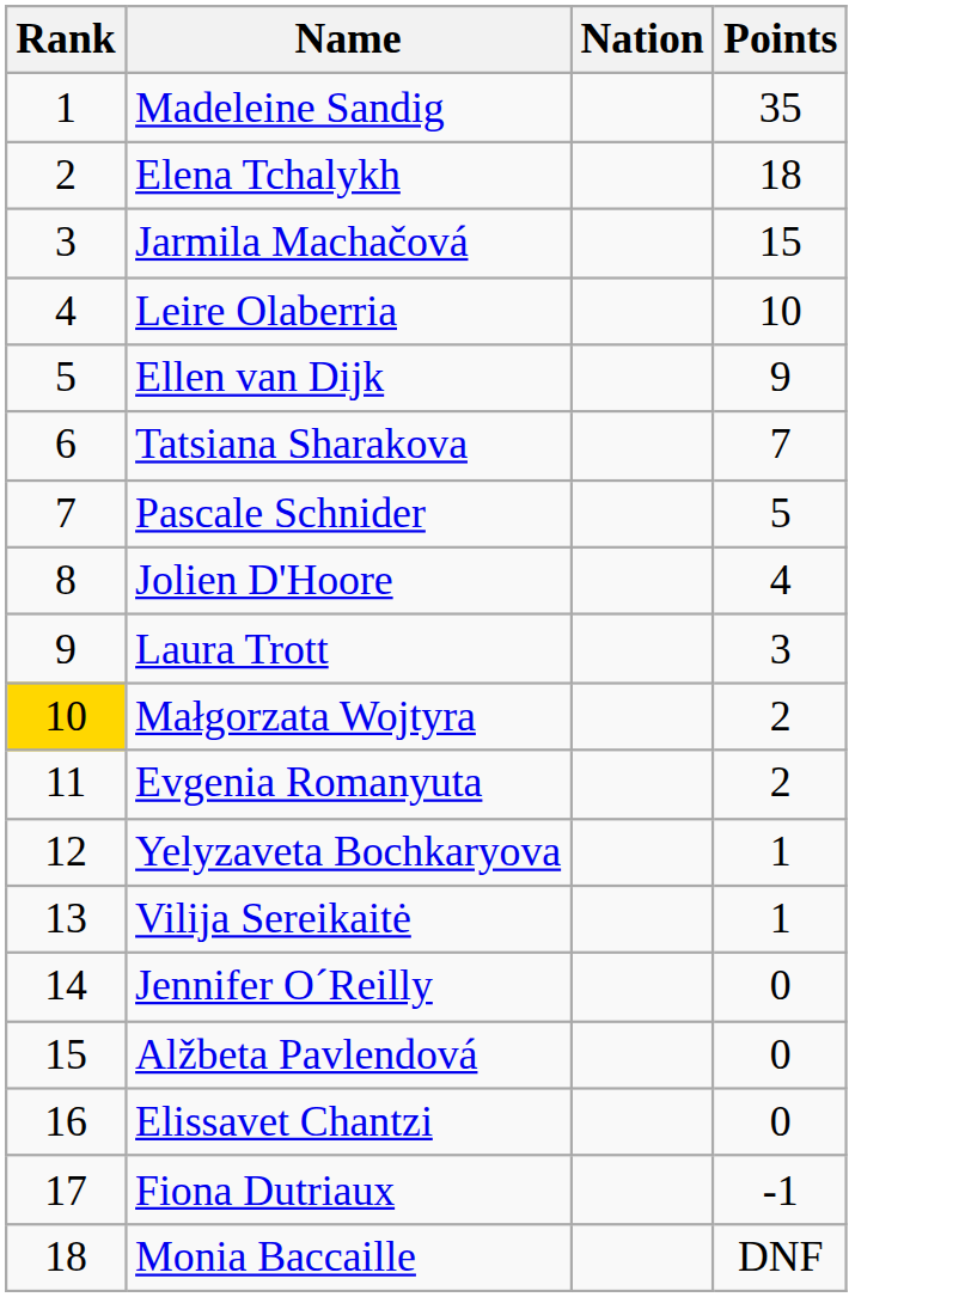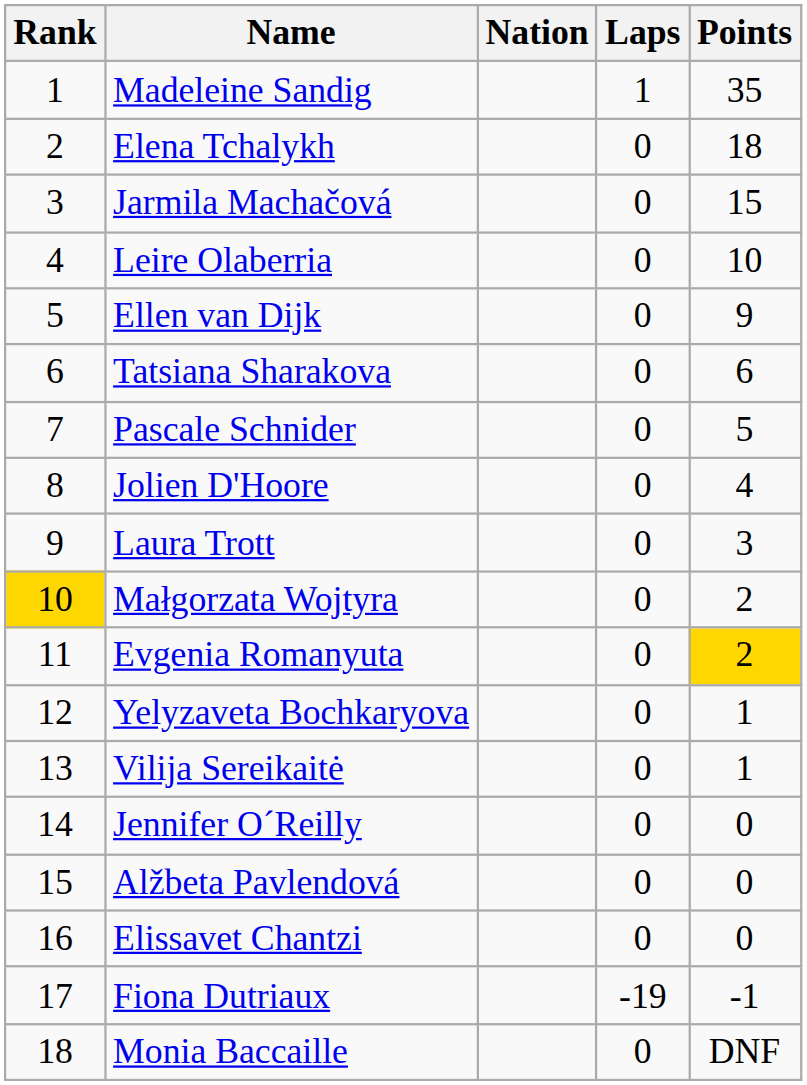+ column: Laps | 1 | 0 | 0 | 0 | 0 | 0 | 0 | 0 | 0 | 0 | 0 | 0 | 0 | 0 | 0 | 0 | -19 | 0
Tatsiana Sharakova | Points: 7 -> 6
Evgenia Romanyuta | Points: no background -> gold background
